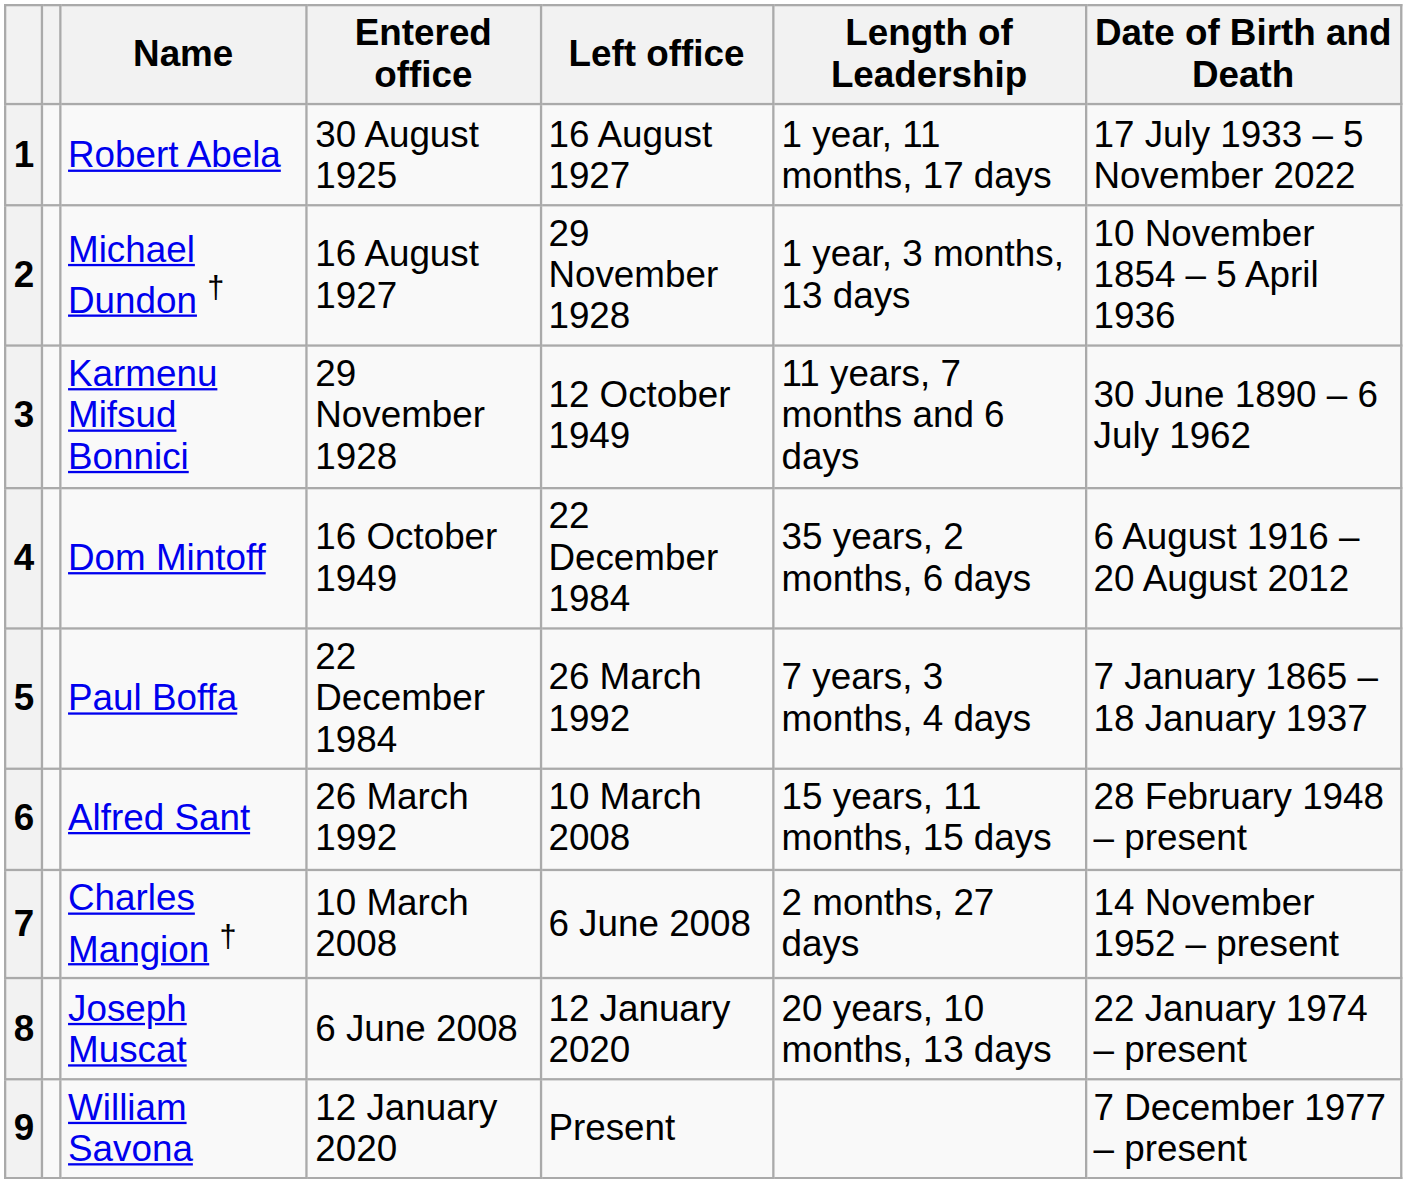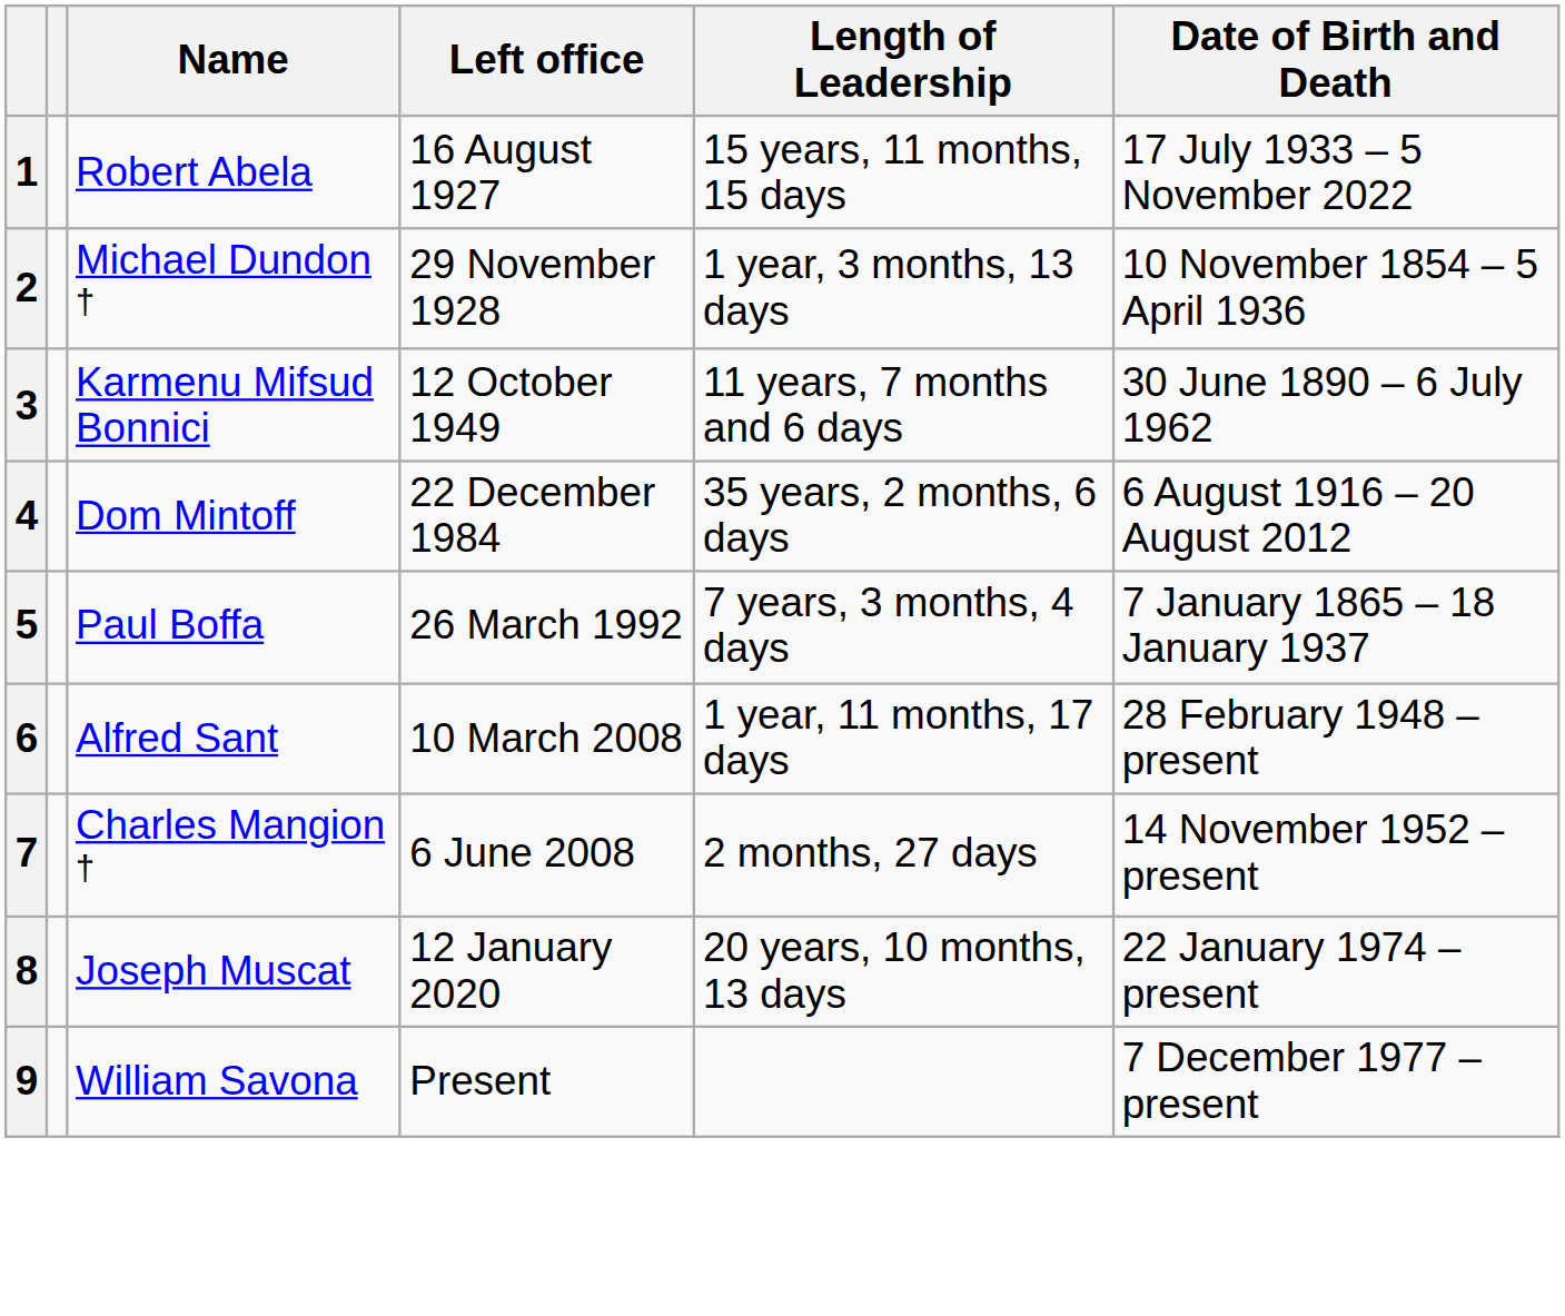- column: Entered office | 30 August 1925 | 16 August 1927 | 29 November 1928 | 16 October 1949 | 22 December 1984 | 26 March 1992 | 10 March 2008 | 6 June 2008 | 12 January 2020
1 | Length of Leadership: 1 year, 11 months, 17 days -> 15 years, 11 months, 15 days
6 | Length of Leadership: 15 years, 11 months, 15 days -> 1 year, 11 months, 17 days
